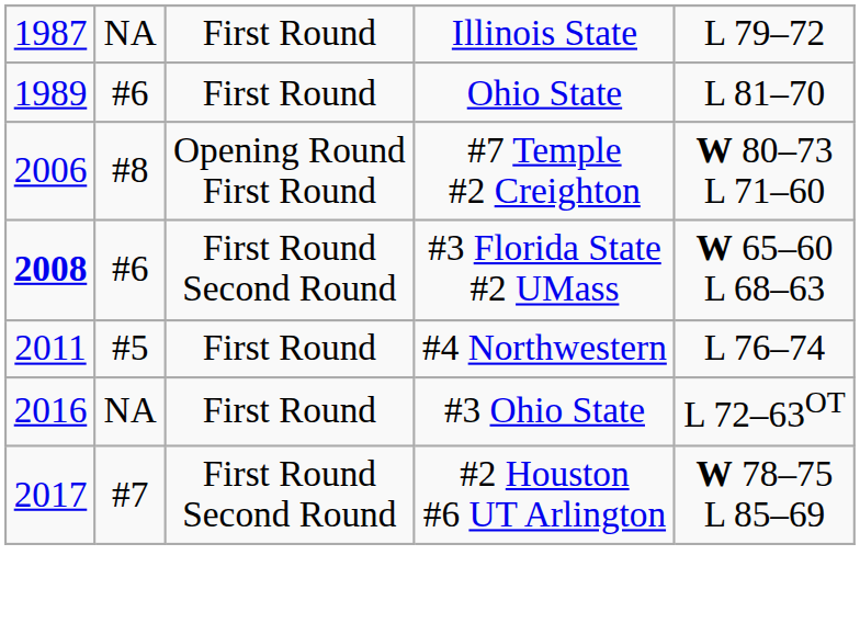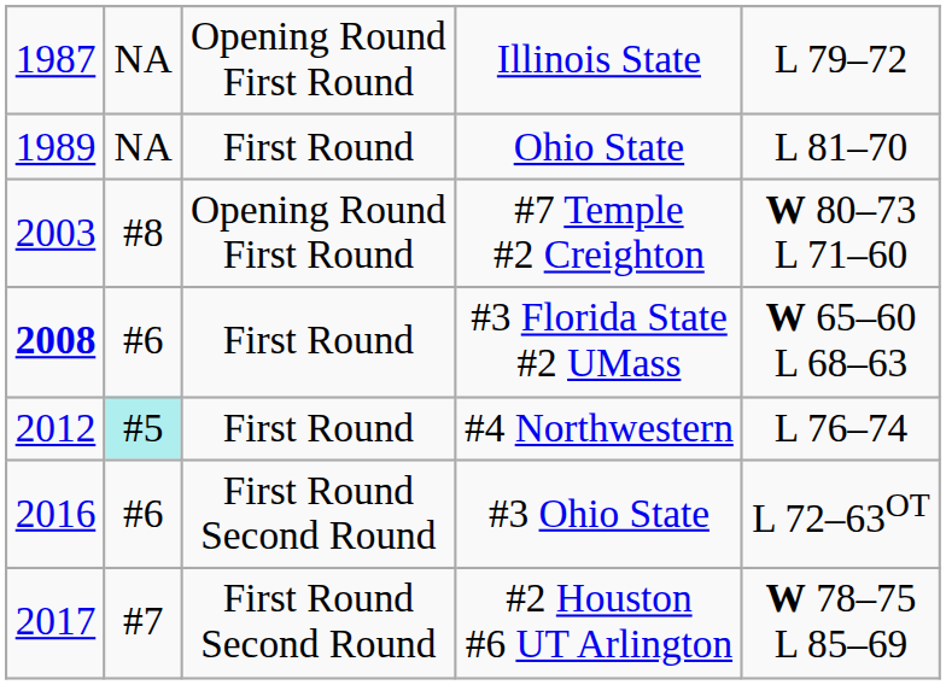Illinois State | column 3: First Round -> Opening Round First Round
Ohio State | column 2: #6 -> NA
#7 Temple #2 Creighton | column 1: 2006 -> 2003
#3 Florida State #2 UMass | column 3: First Round Second Round -> First Round
#4 Northwestern | column 1: 2011 -> 2012
#4 Northwestern | column 2: no background -> paleturquoise background
#3 Ohio State | column 2: NA -> #6
#3 Ohio State | column 3: First Round -> First Round Second Round
